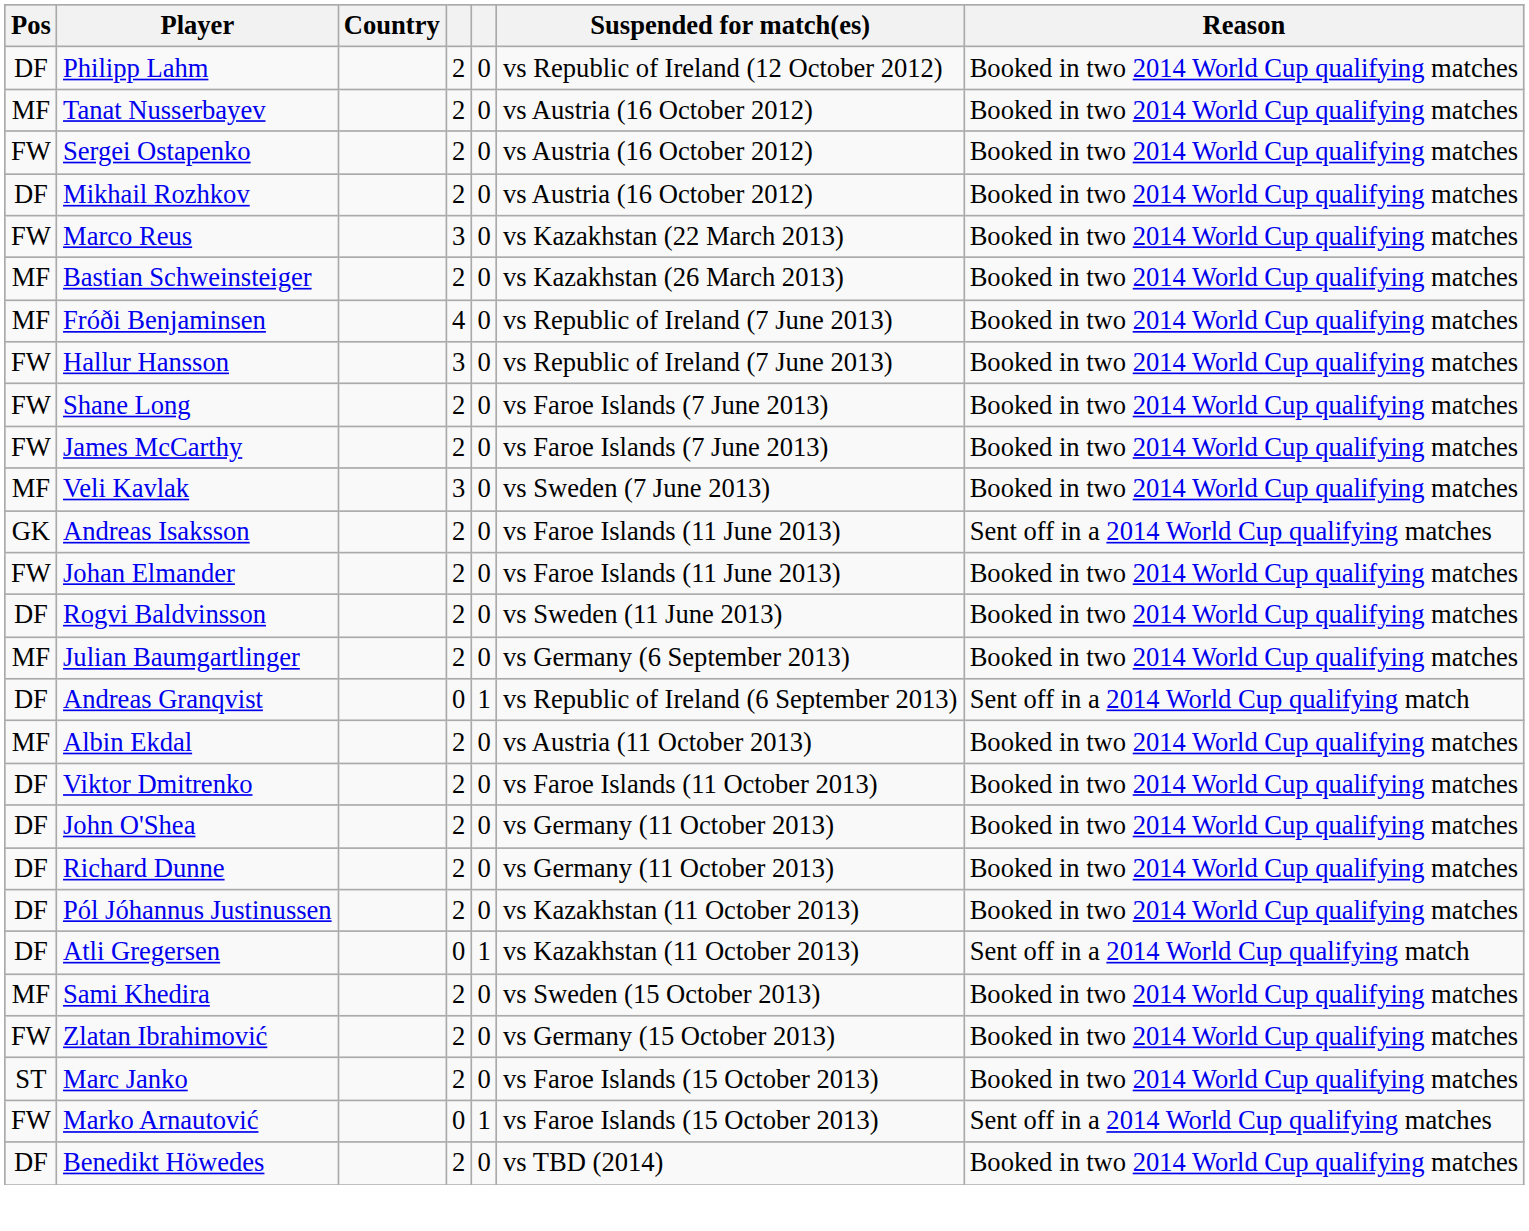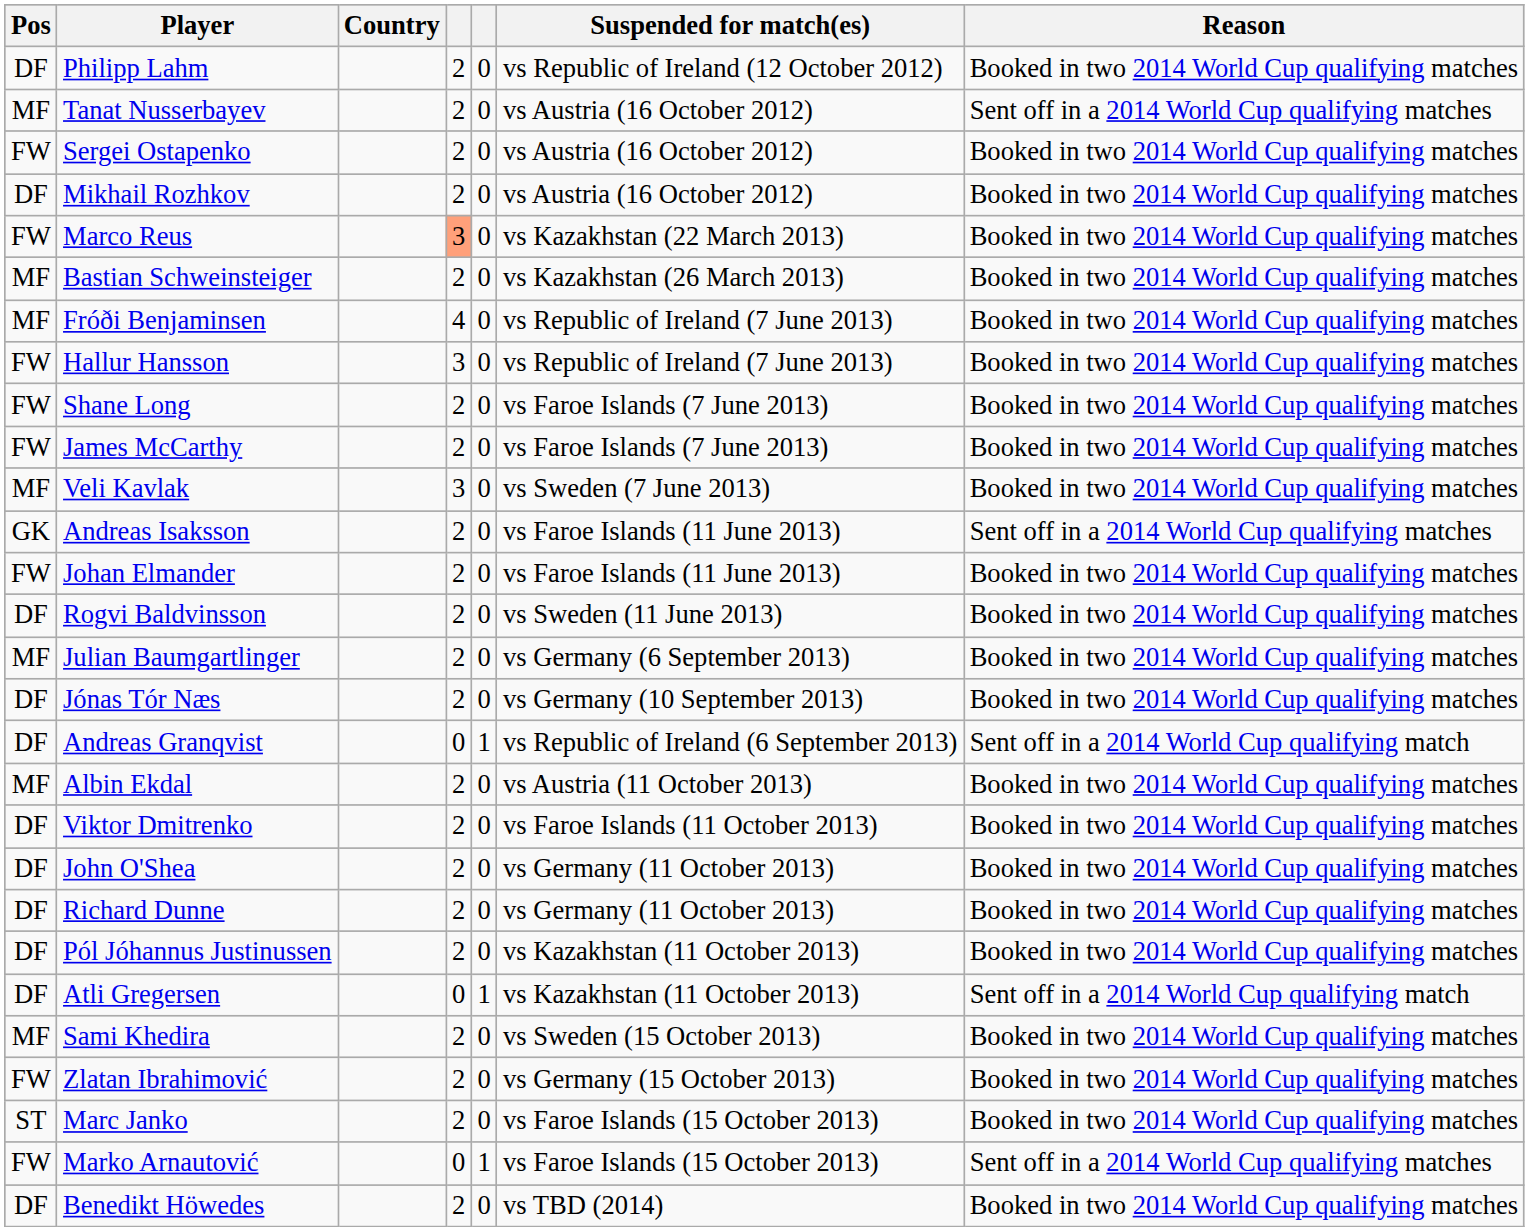Tanat Nusserbayev | Reason: Booked in two 2014 World Cup qualifying matches -> Sent off in a 2014 World Cup qualifying matches
Marco Reus | column 4: no background -> lightsalmon background
+ row: DF | Jónas Tór Næs | 2 | 0 | vs Germany (10 September 2013) | Booked in two 2014 World Cup qualifying matches
